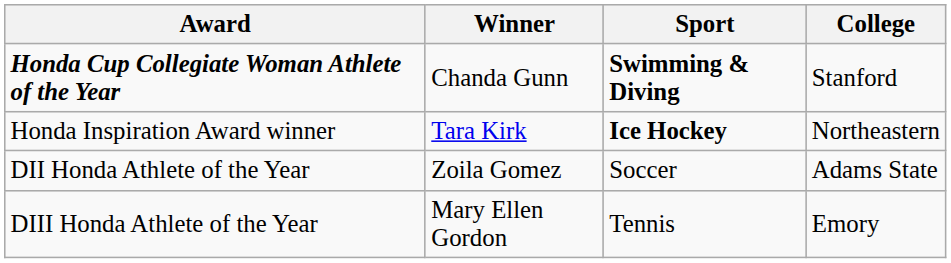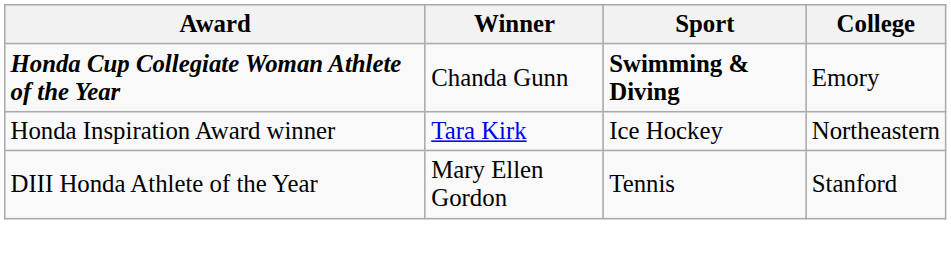Honda Cup Collegiate Woman Athlete of the Year | College: Stanford -> Emory
Honda Inspiration Award winner | Sport: bold -> normal
- row: DII Honda Athlete of the Year | Zoila Gomez | Soccer | Adams State
DIII Honda Athlete of the Year | College: Emory -> Stanford
